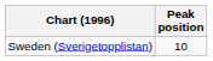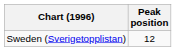Sweden (Sverigetopplistan) | Peak position: 10 -> 12
